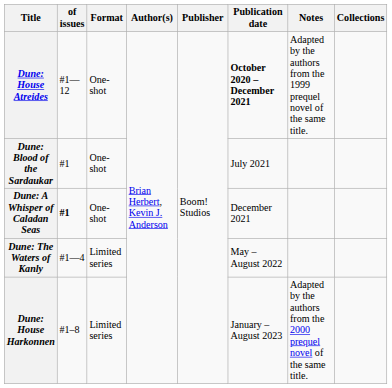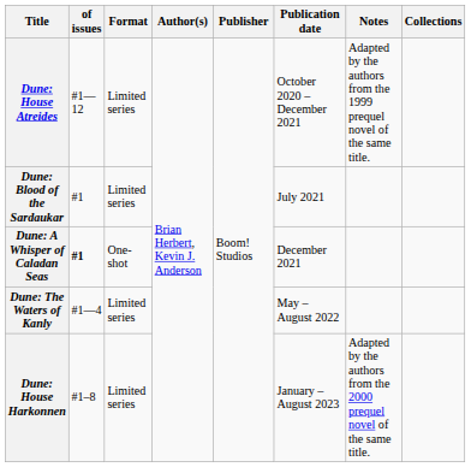Dune: House Atreides | Format: One-shot -> Limited series
Dune: House Atreides | Publication date: bold -> normal
Dune: Blood of the Sardaukar | Format: One-shot -> Limited series
